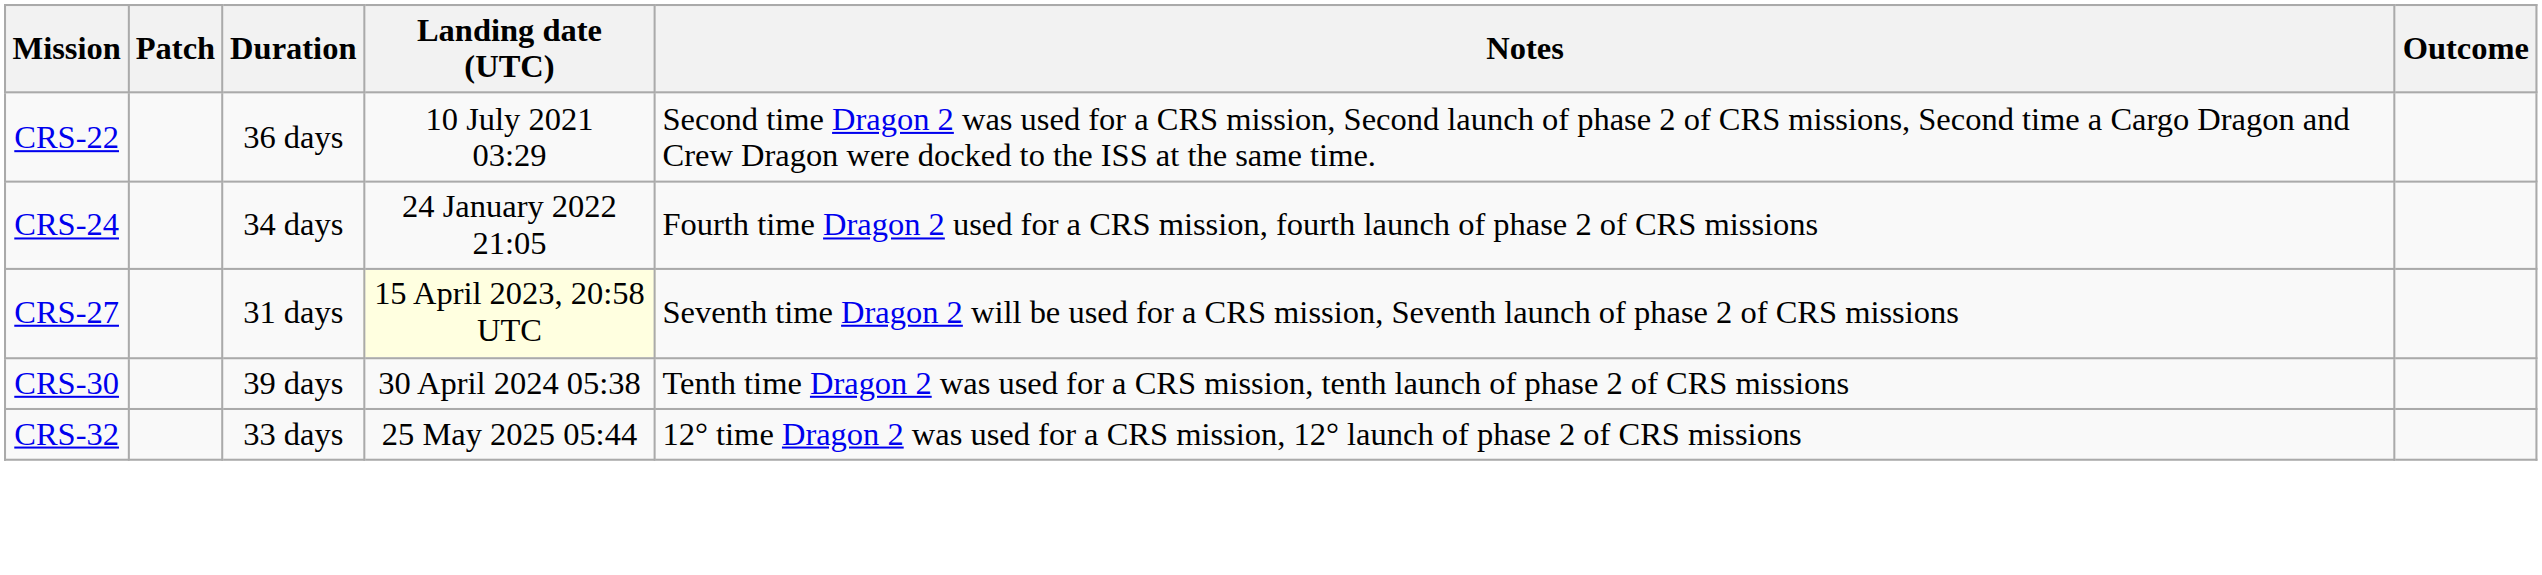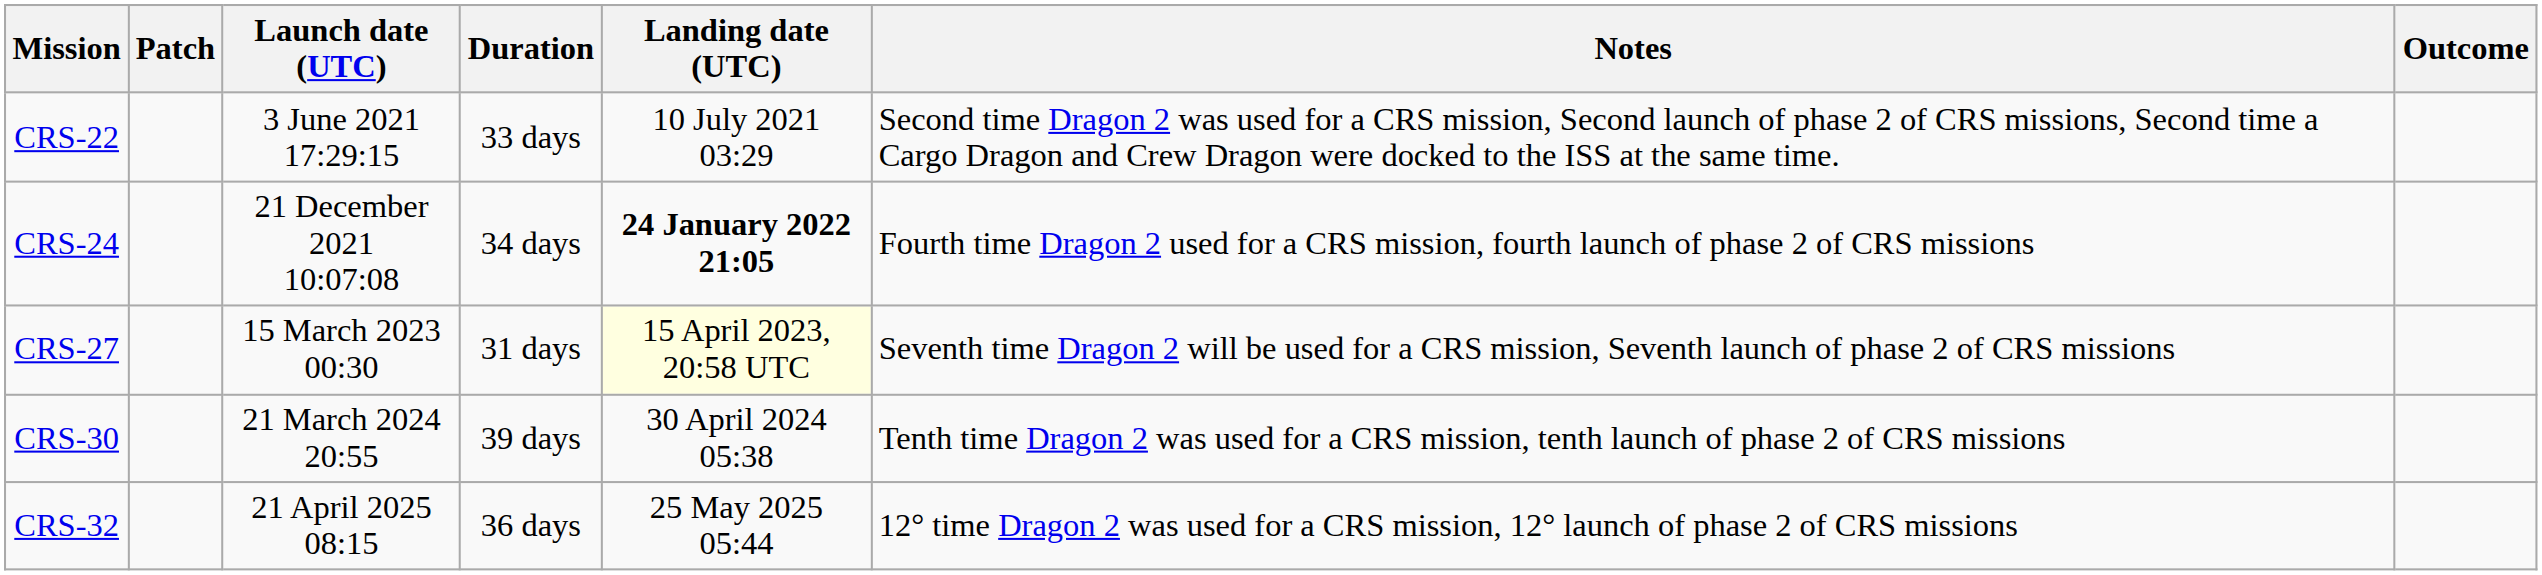+ column: Launch date (UTC) | 3 June 2021 17:29:15 | 21 December 2021 10:07:08 | 15 March 2023 00:30 | 21 March 2024 20:55 | 21 April 2025 08:15
CRS-22 | Duration: 36 days -> 33 days
CRS-24 | Landing date (UTC): normal -> bold
CRS-32 | Duration: 33 days -> 36 days
